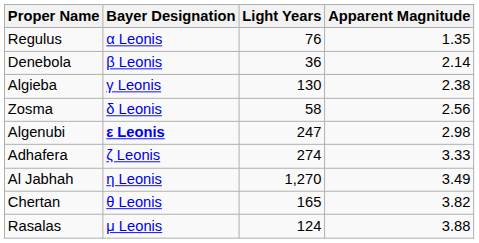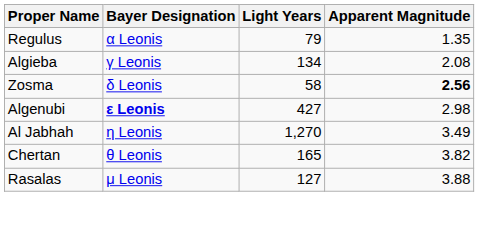Regulus | Light Years: 76 -> 79
- row: Denebola | β Leonis | 36 | 2.14
Algieba | Light Years: 130 -> 134
Algieba | Apparent Magnitude: 2.38 -> 2.08
Zosma | Apparent Magnitude: normal -> bold
Algenubi | Light Years: 247 -> 427
- row: Adhafera | ζ Leonis | 274 | 3.33
Rasalas | Light Years: 124 -> 127
